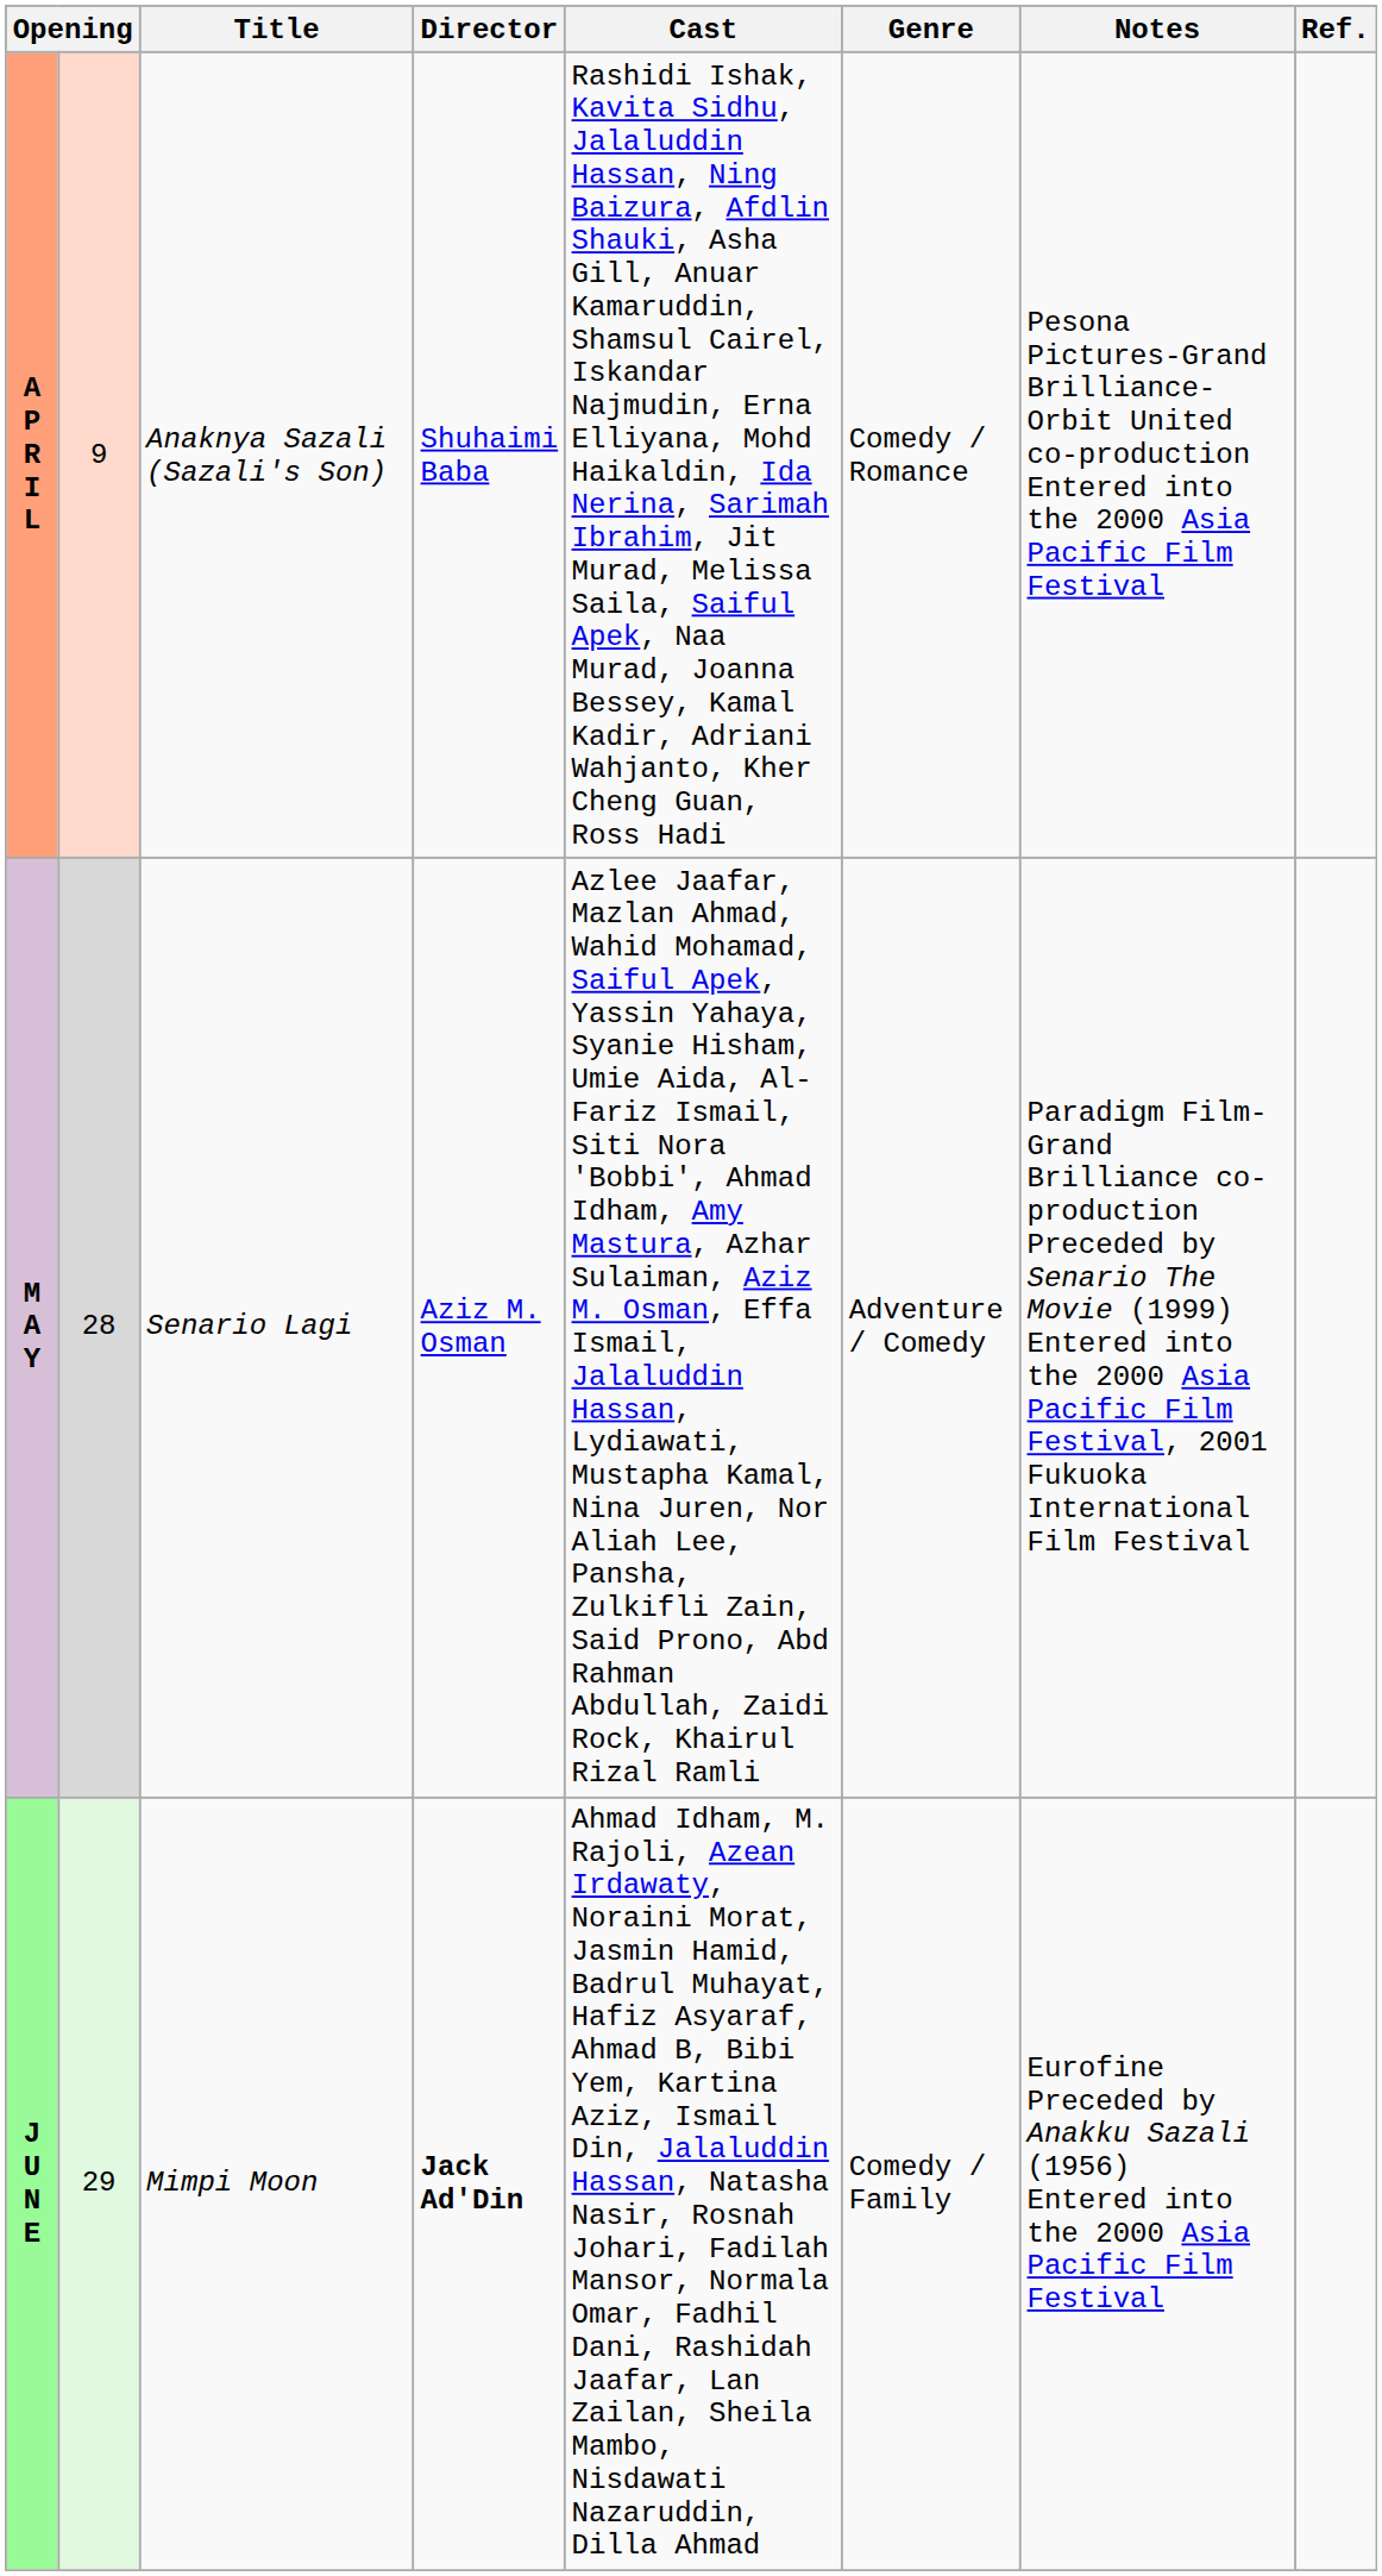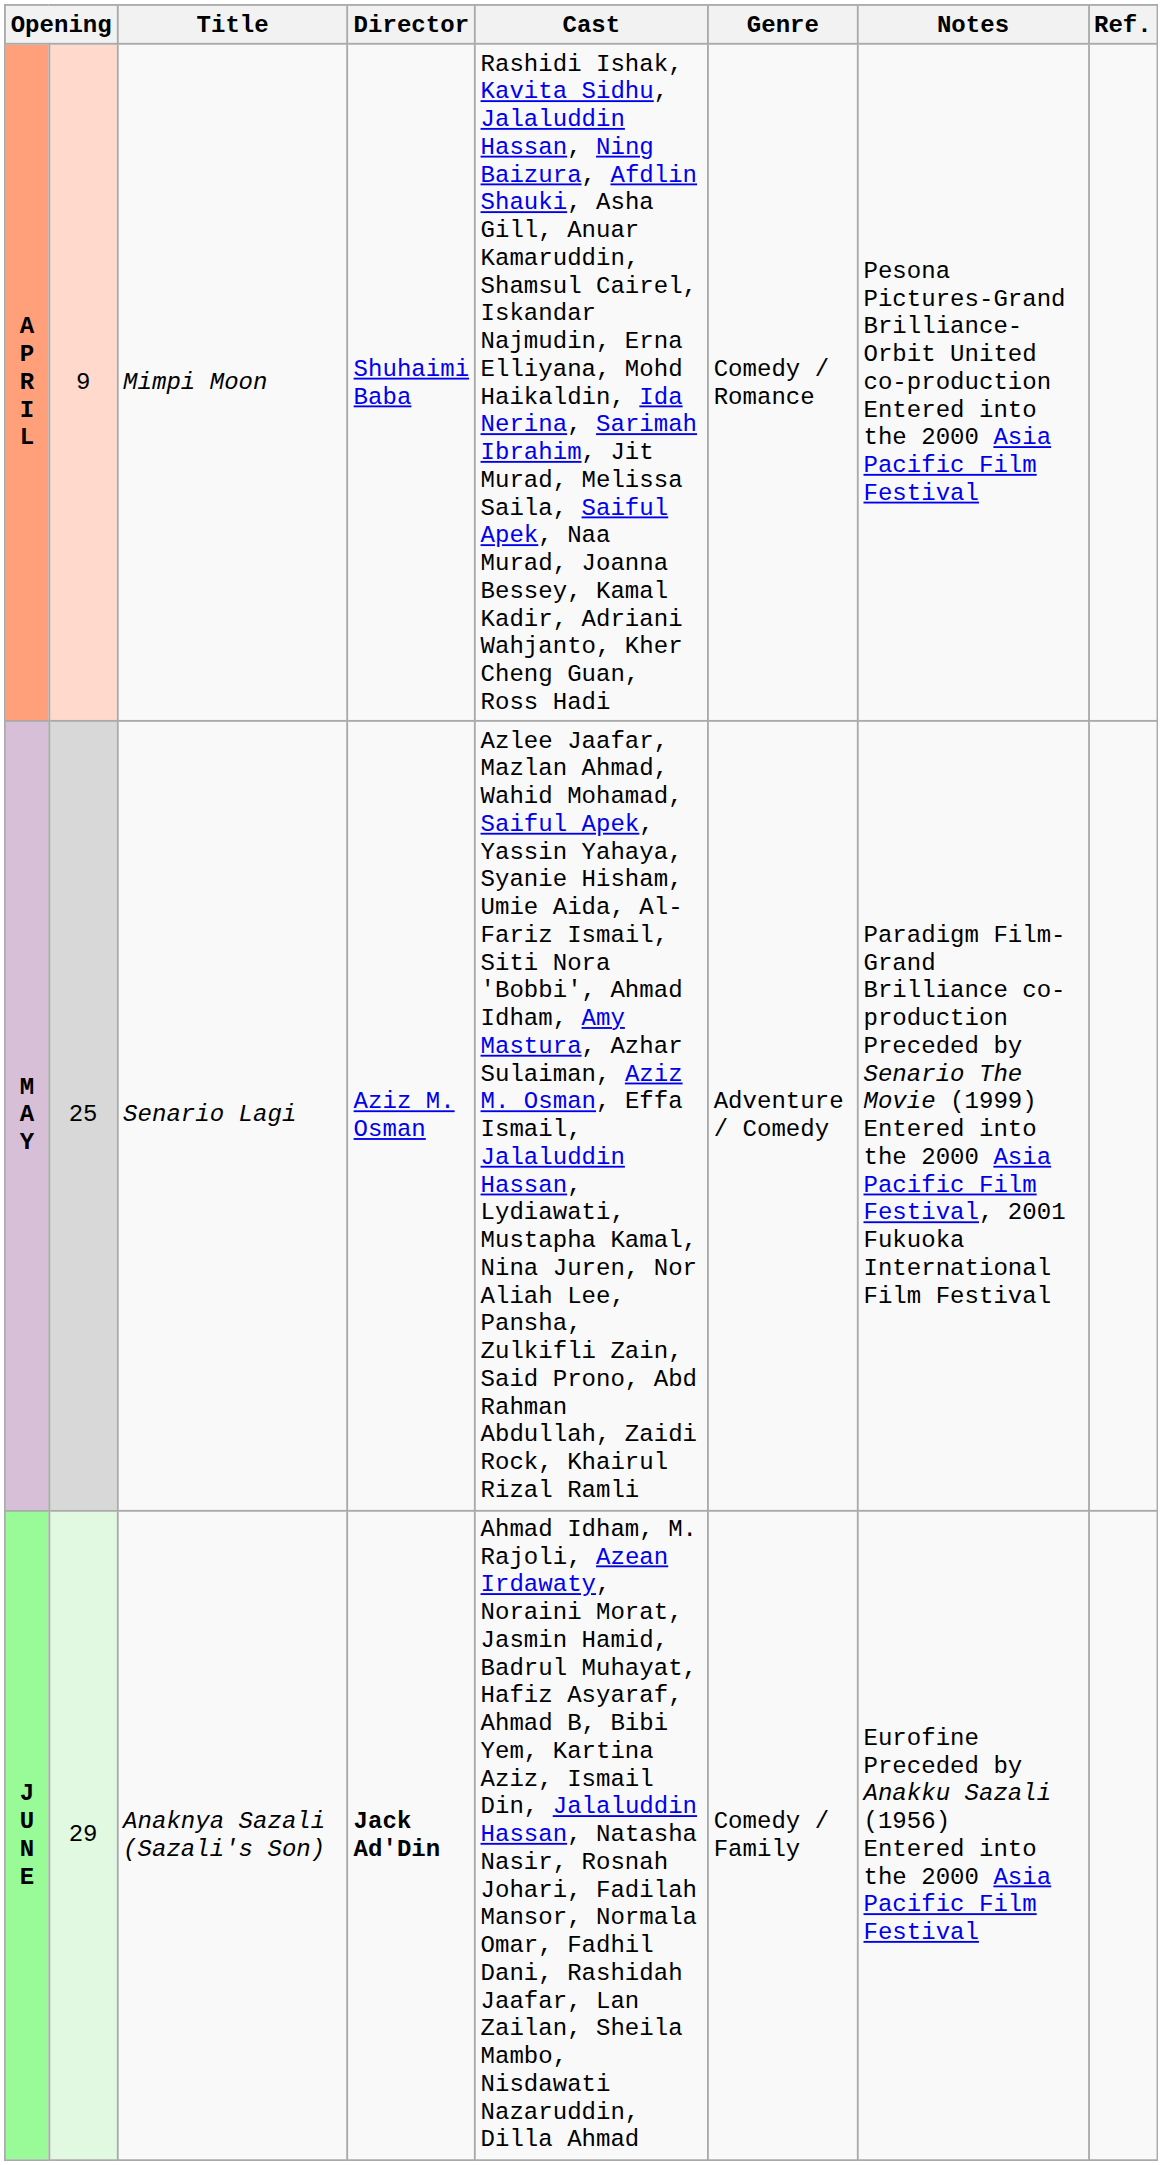A P R I L | Title: Anaknya Sazali (Sazali's Son) -> Mimpi Moon
M A Y | column 2: 28 -> 25
J U N E | Title: Mimpi Moon -> Anaknya Sazali (Sazali's Son)
